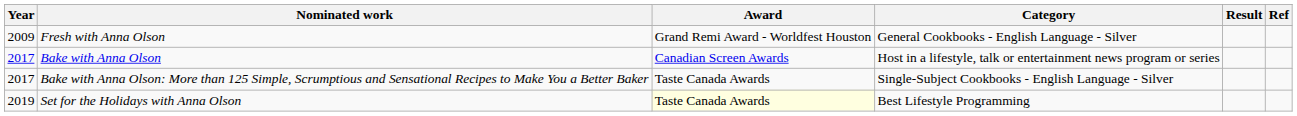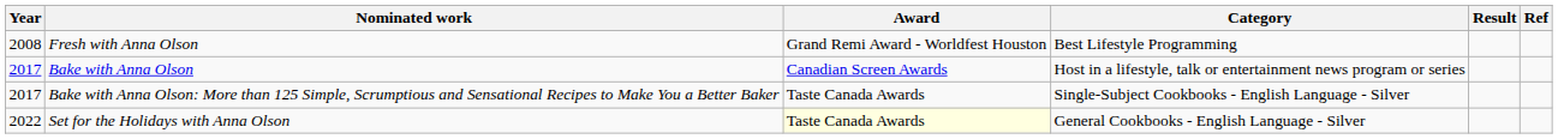Fresh with Anna Olson | Year: 2009 -> 2008
Fresh with Anna Olson | Category: General Cookbooks - English Language - Silver -> Best Lifestyle Programming
Set for the Holidays with Anna Olson | Year: 2019 -> 2022
Set for the Holidays with Anna Olson | Category: Best Lifestyle Programming -> General Cookbooks - English Language - Silver
